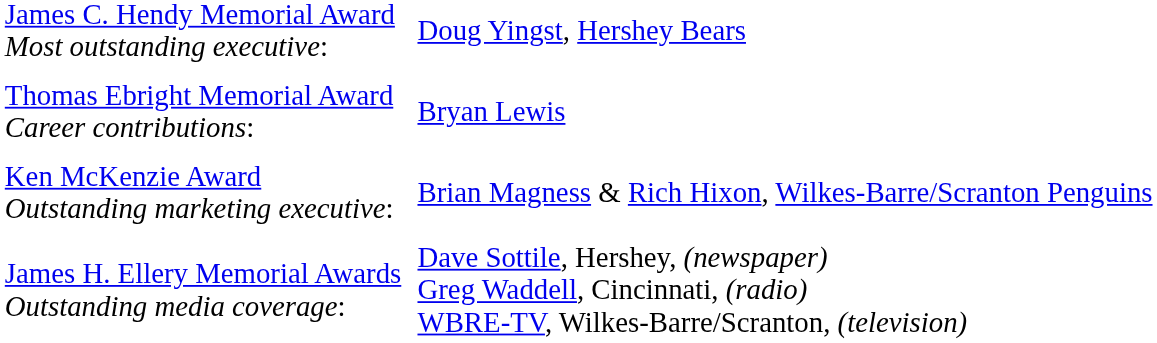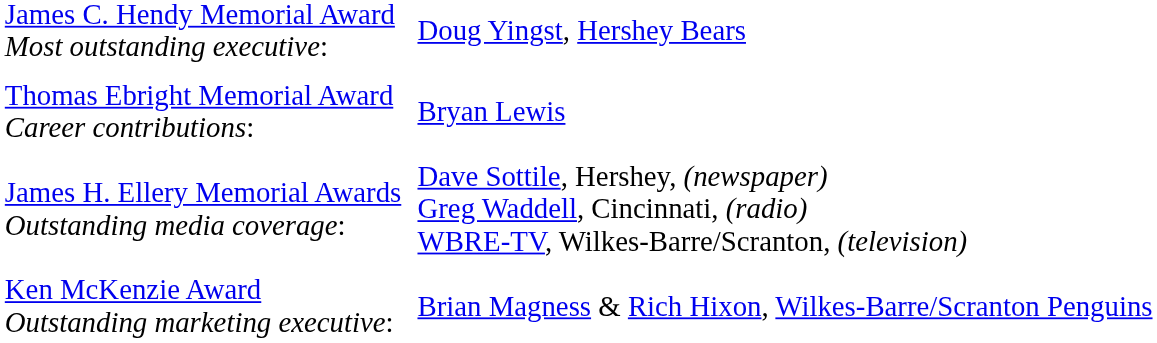rows swapped: James H. Ellery Memorial Awards Outstanding media coverage: <-> Ken McKenzie Award Outstanding marketing executive:
